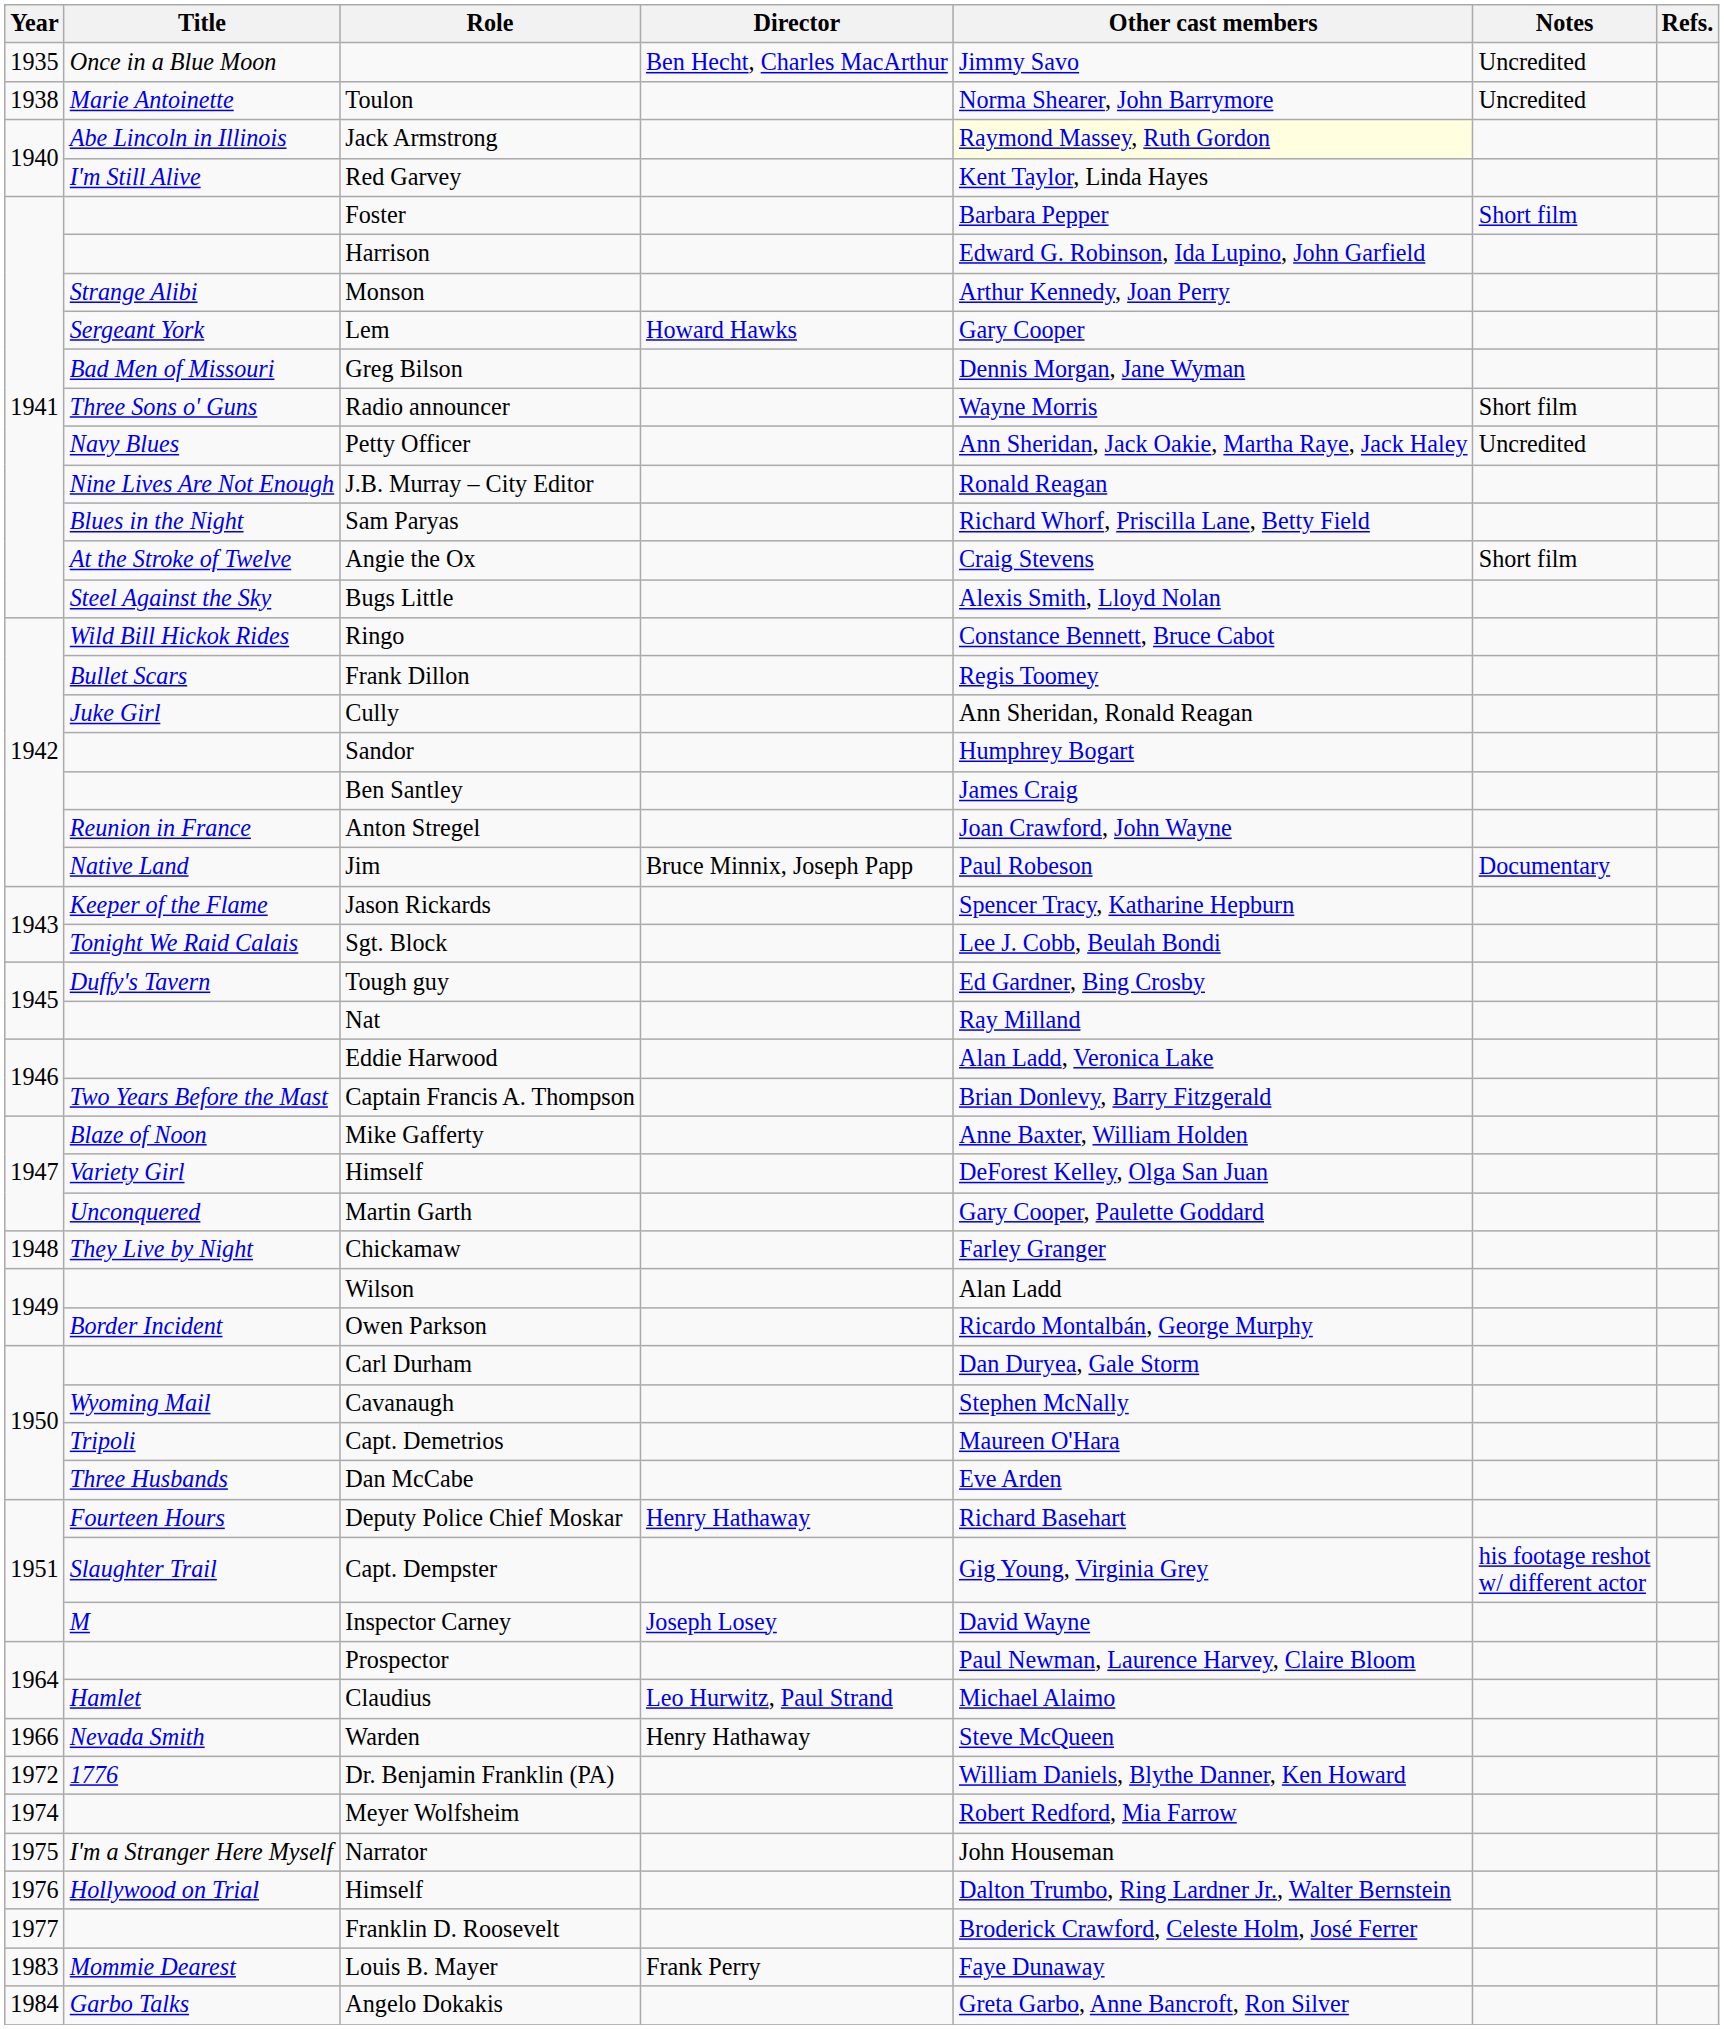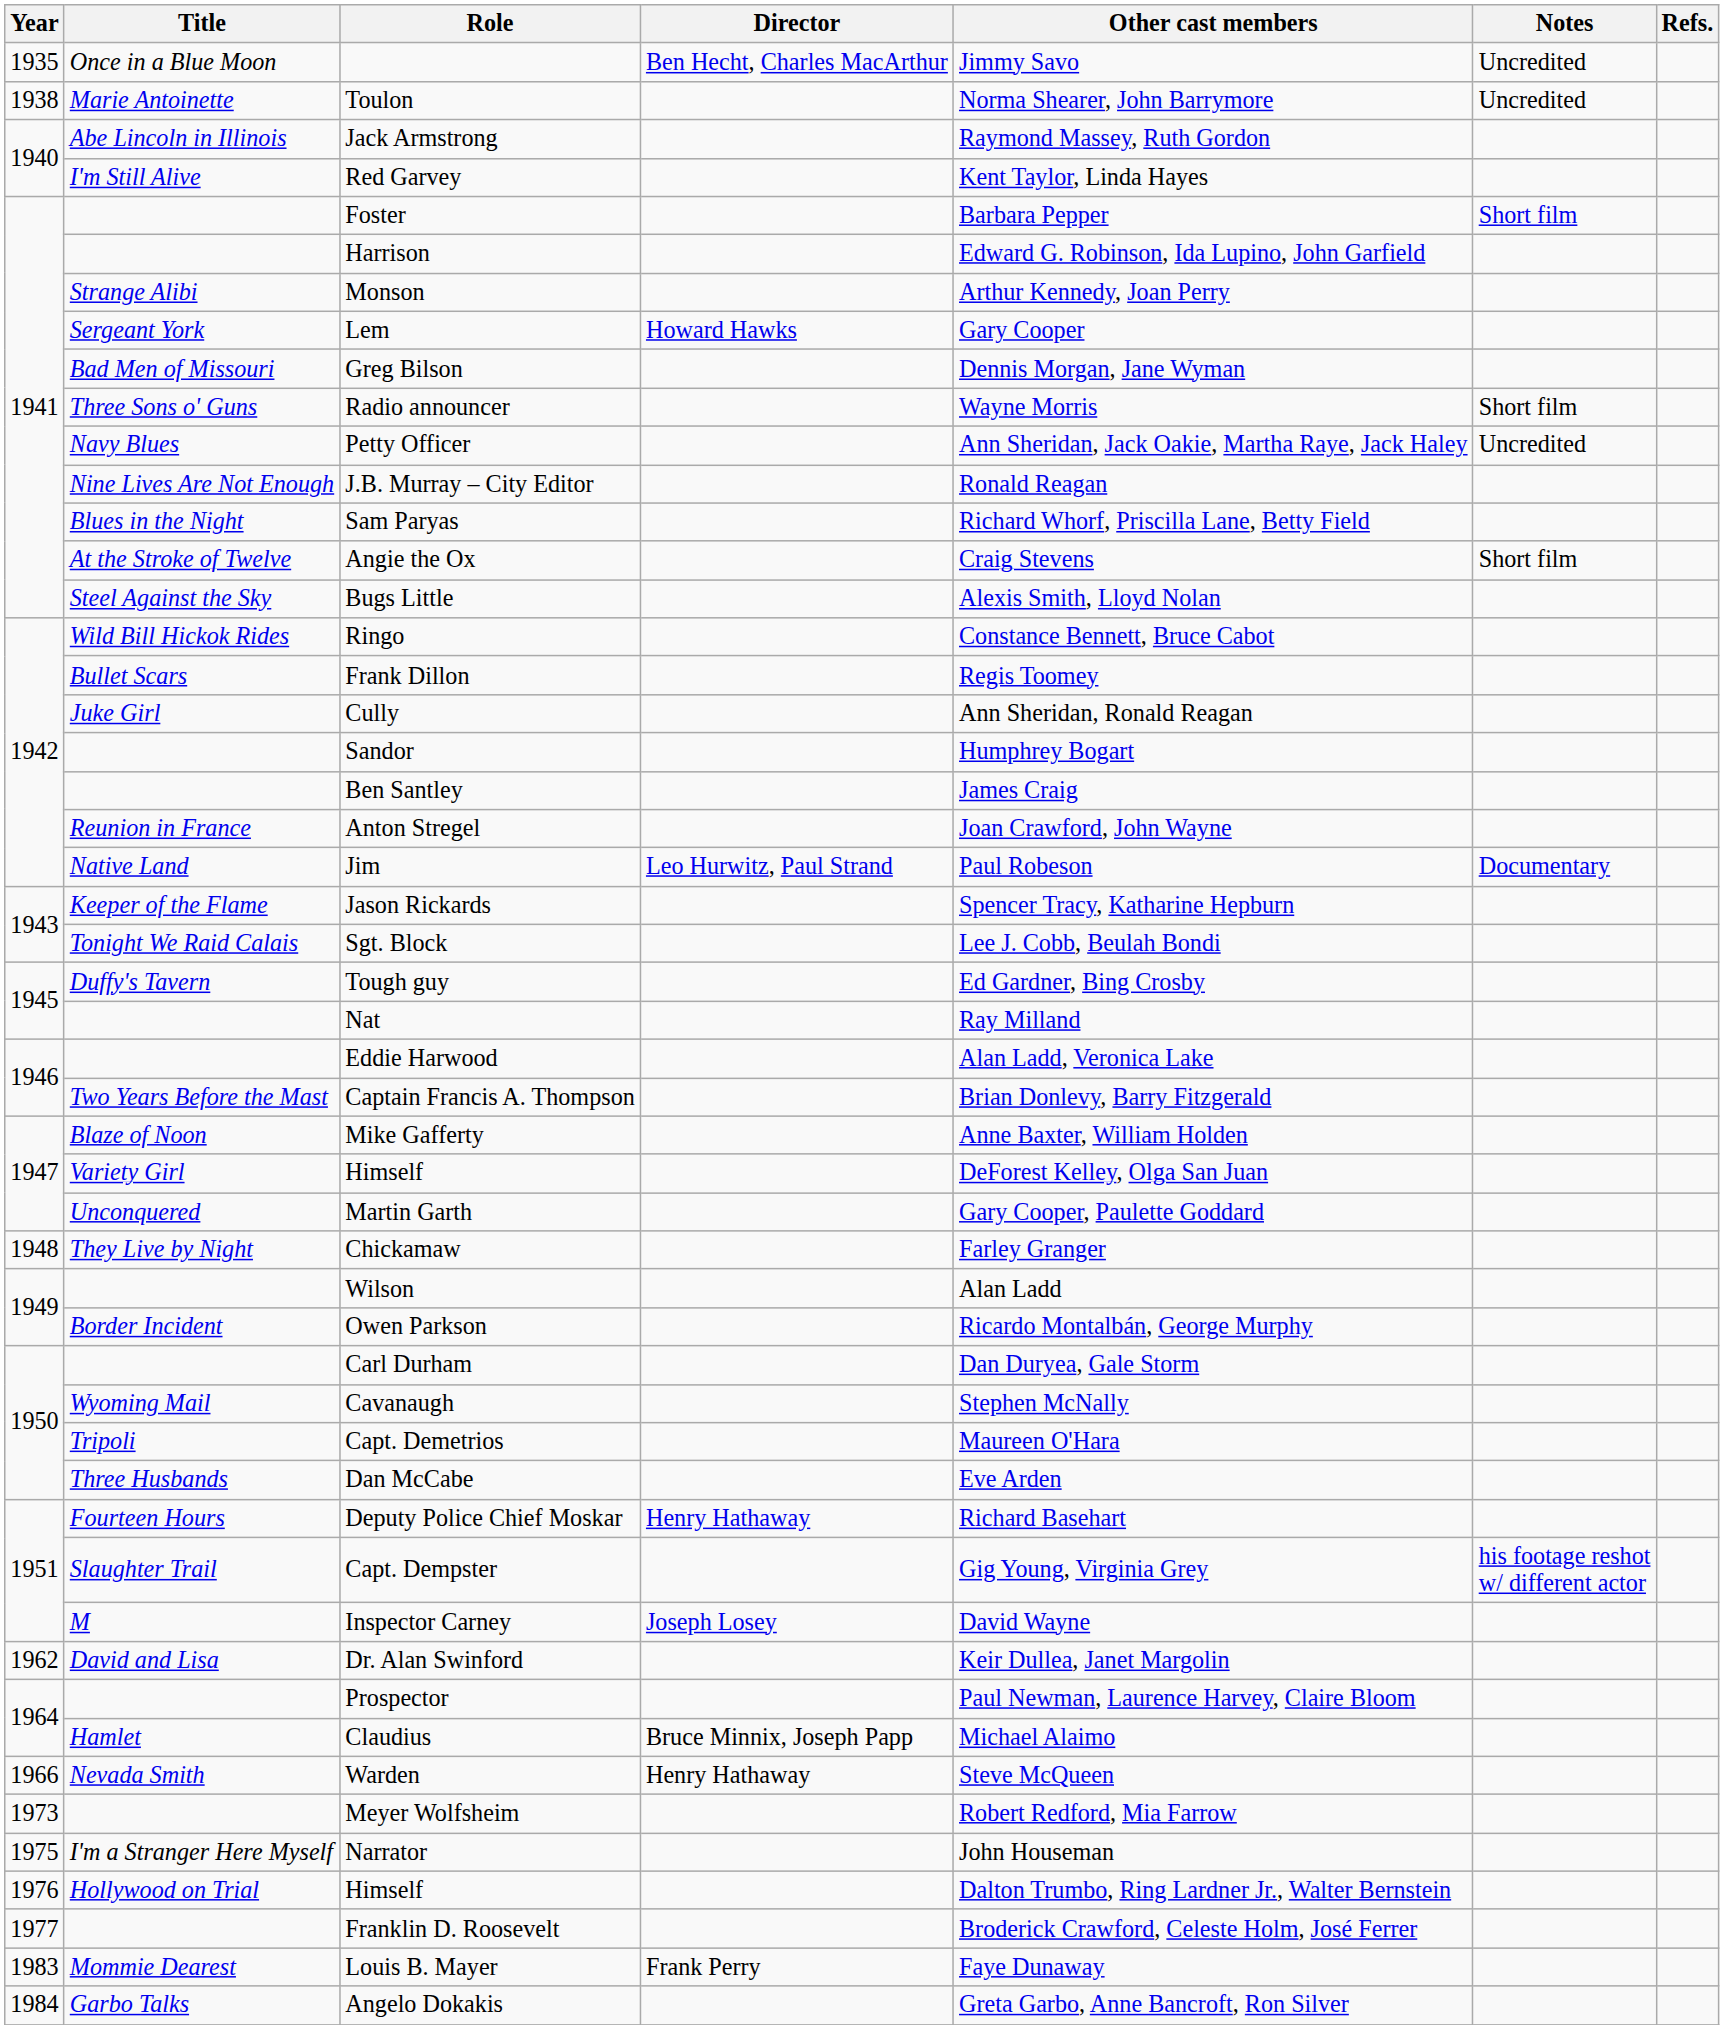Jack Armstrong | Other cast members: lightyellow background -> no background
Jim | Director: Bruce Minnix, Joseph Papp -> Leo Hurwitz, Paul Strand
+ row: 1962 | David and Lisa | Dr. Alan Swinford | Keir Dullea, Janet Margolin
Claudius | Director: Leo Hurwitz, Paul Strand -> Bruce Minnix, Joseph Papp
- row: 1972 | 1776 | Dr. Benjamin Franklin (PA) | William Daniels, Blythe Danner, Ken Howard
Meyer Wolfsheim | Year: 1974 -> 1973
